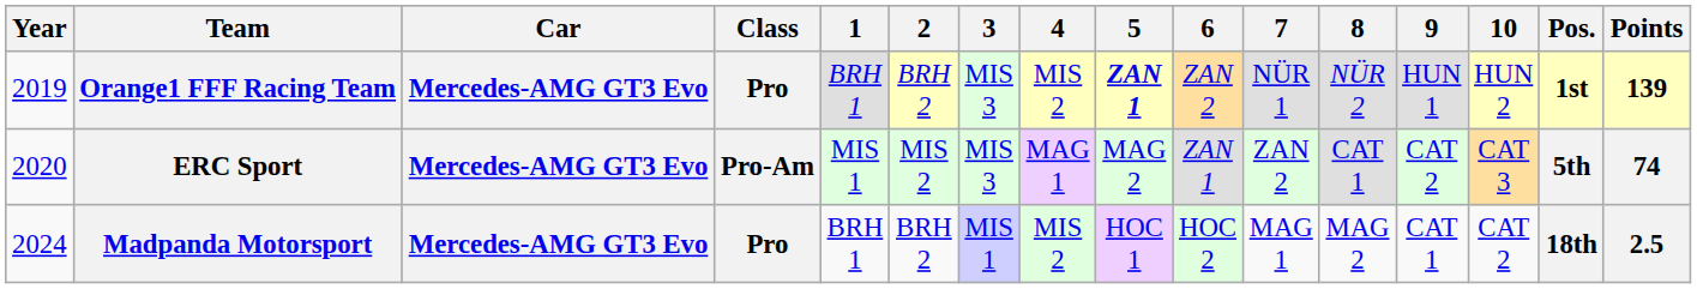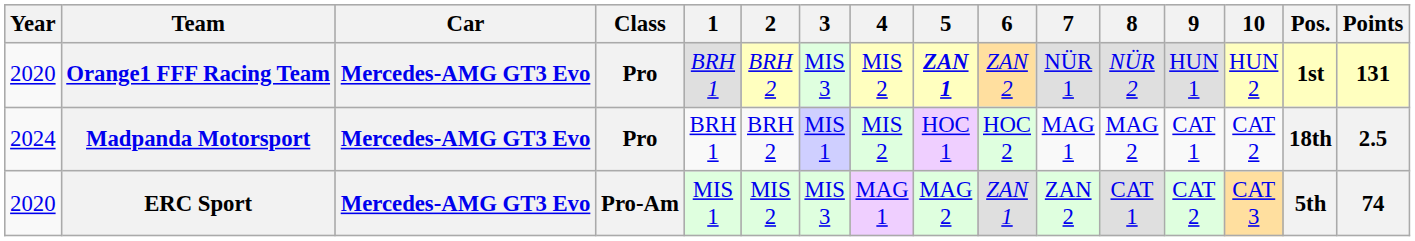Orange1 FFF Racing Team | Year: 2019 -> 2020
Orange1 FFF Racing Team | Points: 139 -> 131
rows swapped: ERC Sport <-> Madpanda Motorsport
